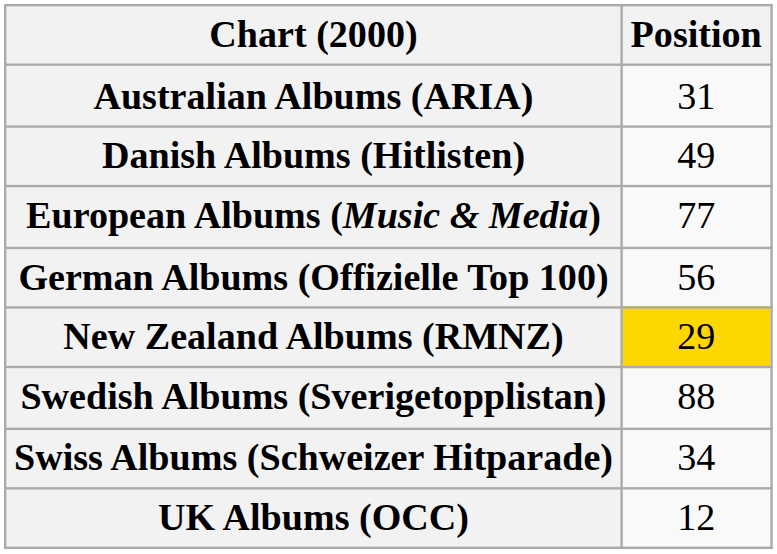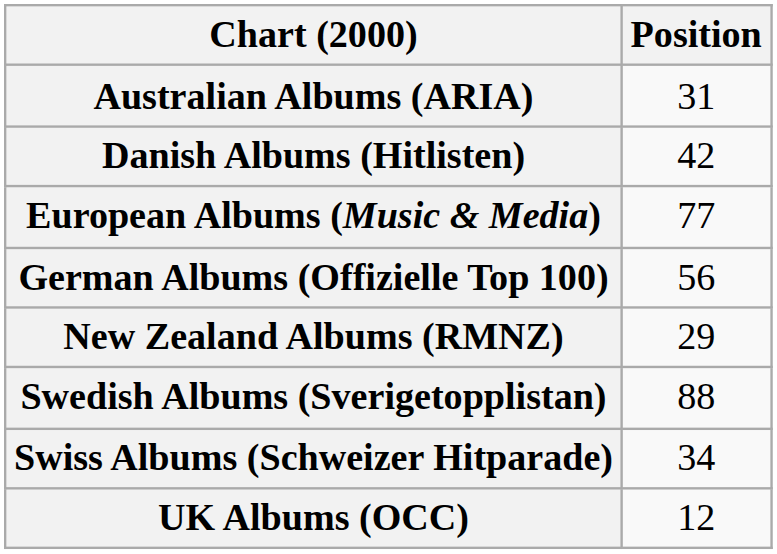Danish Albums (Hitlisten) | Position: 49 -> 42
New Zealand Albums (RMNZ) | Position: gold background -> no background
